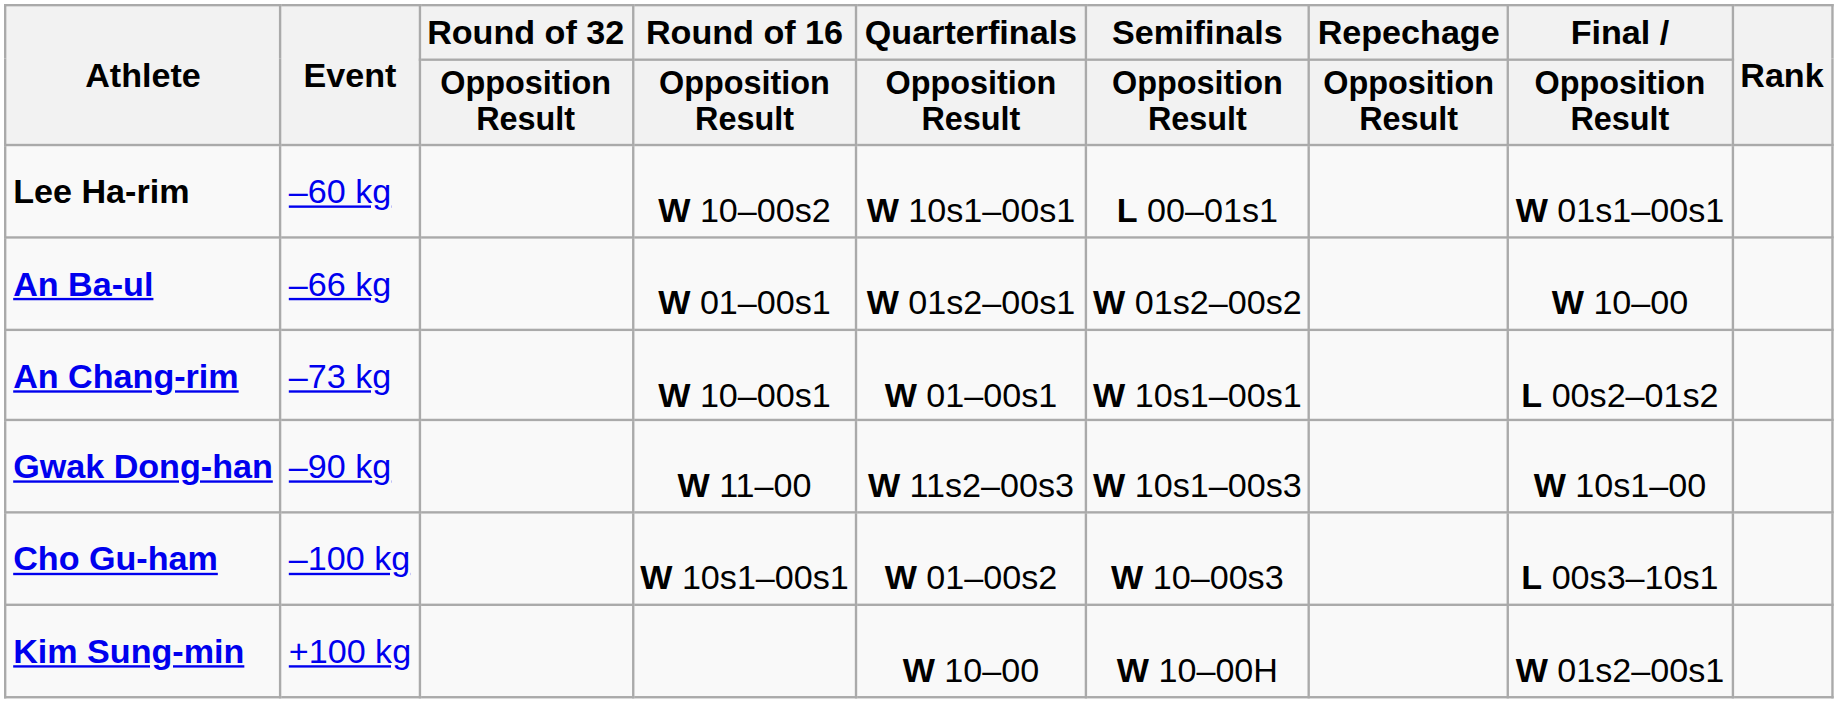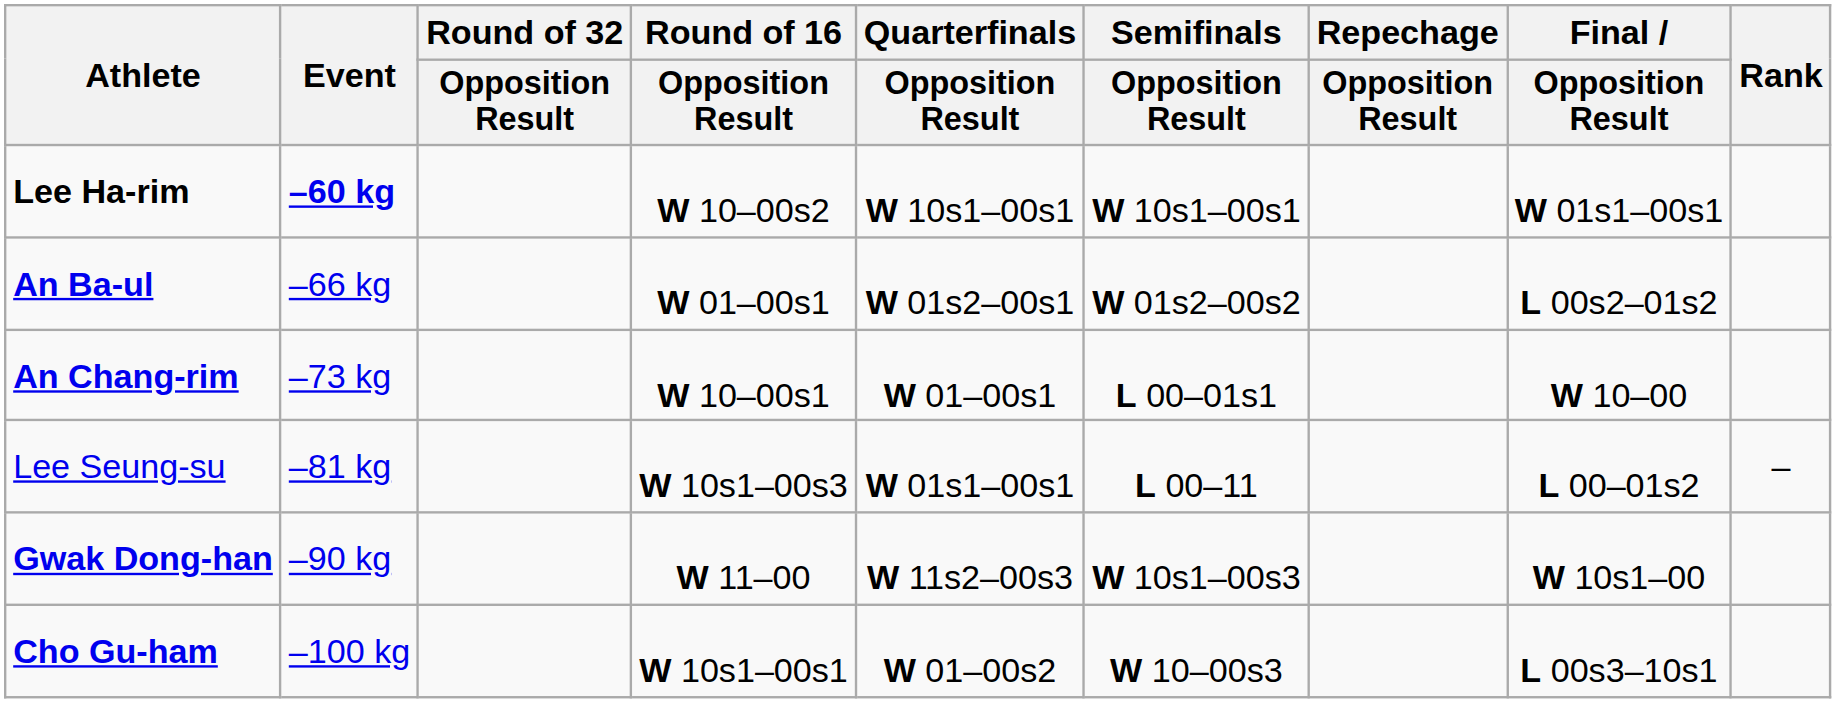Lee Ha-rim | Event: normal -> bold
Lee Ha-rim | Semifinals / Opposition Result: L 00–01s1 -> W 10s1–00s1
An Ba-ul | Final / Opposition Result: W 10–00 -> L 00s2–01s2
An Chang-rim | Semifinals / Opposition Result: W 10s1–00s1 -> L 00–01s1
An Chang-rim | Final / Opposition Result: L 00s2–01s2 -> W 10–00
+ row: Lee Seung-su | –81 kg | W 10s1–00s3 | W 01s1–00s1 | L 00–11 | L 00–01s2 | –
- row: Kim Sung-min | +100 kg | W 10–00 | W 10–00H | W 01s2–00s1
